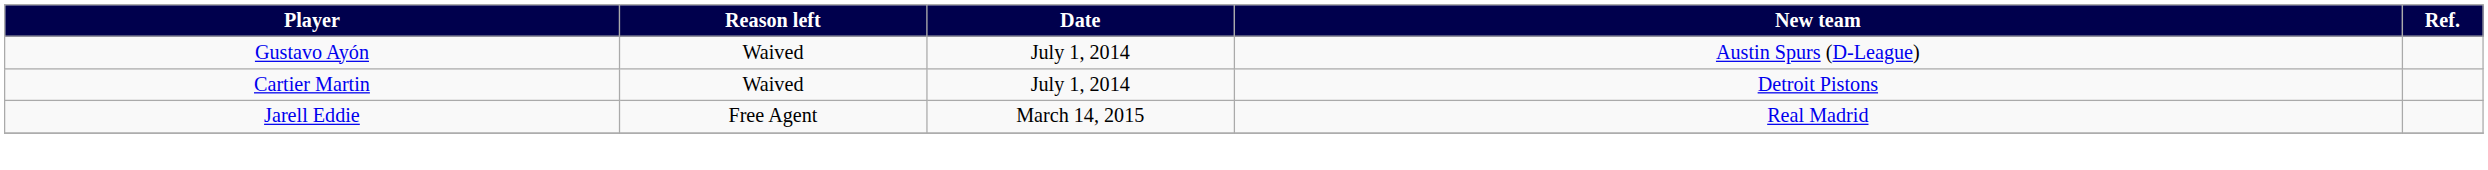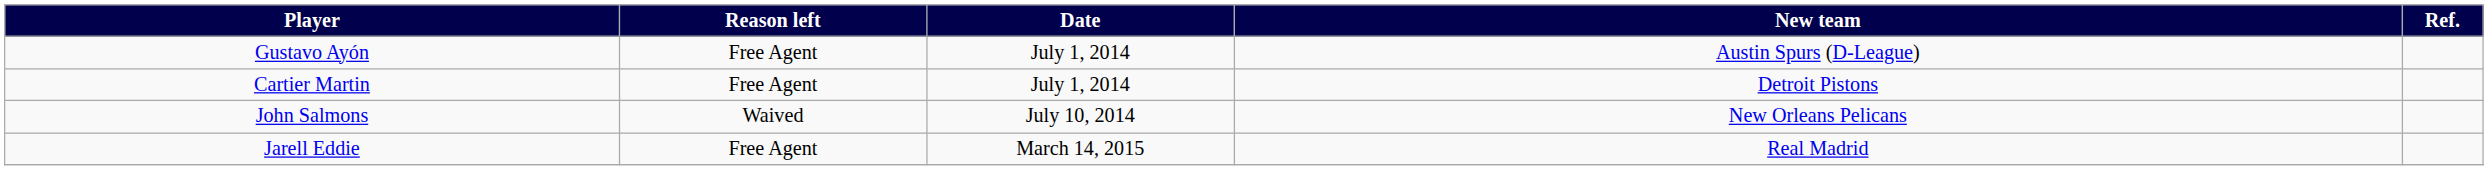Gustavo Ayón | Reason left: Waived -> Free Agent
Cartier Martin | Reason left: Waived -> Free Agent
+ row: John Salmons | Waived | July 10, 2014 | New Orleans Pelicans
